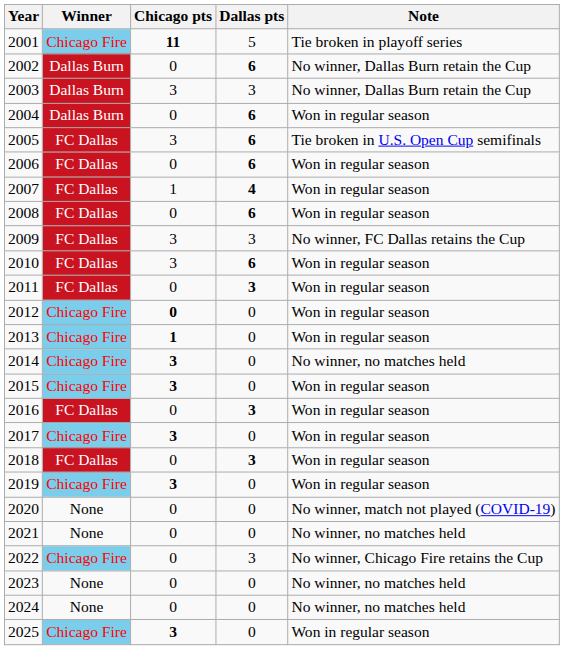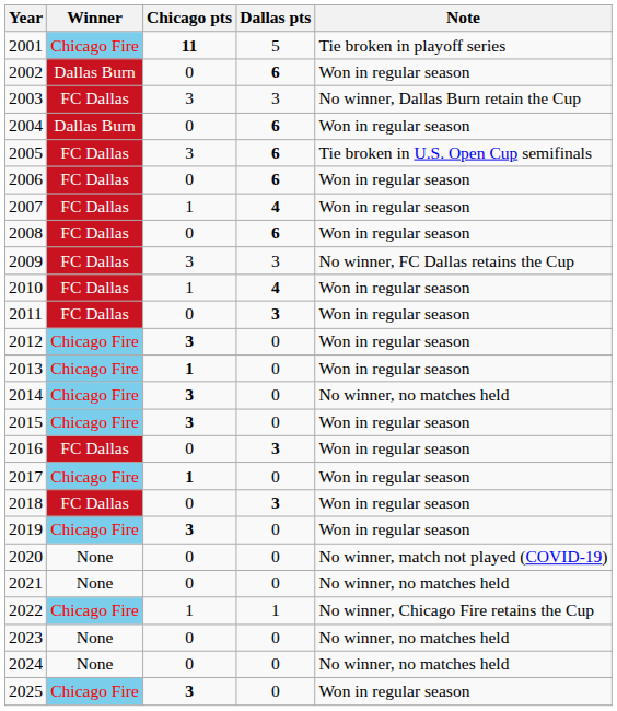2002 | Note: No winner, Dallas Burn retain the Cup -> Won in regular season
2003 | Winner: Dallas Burn -> FC Dallas
2010 | Chicago pts: 3 -> 1
2010 | Dallas pts: 6 -> 4
2012 | Chicago pts: 0 -> 3
2017 | Chicago pts: 3 -> 1
2022 | Chicago pts: 0 -> 1
2022 | Dallas pts: 3 -> 1
